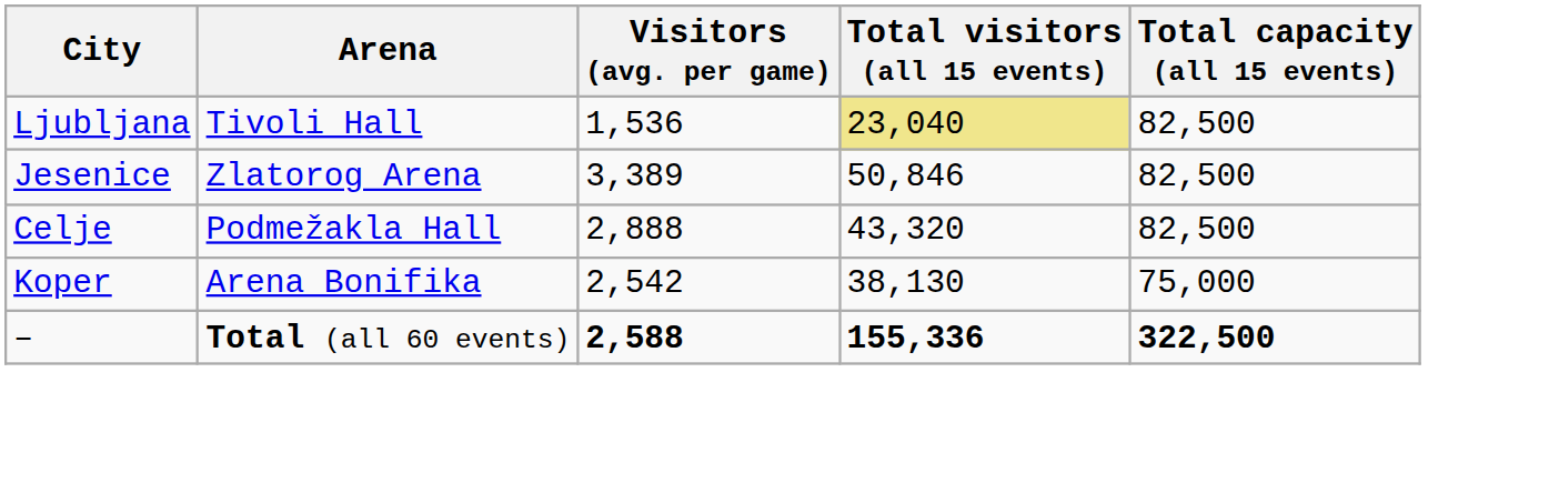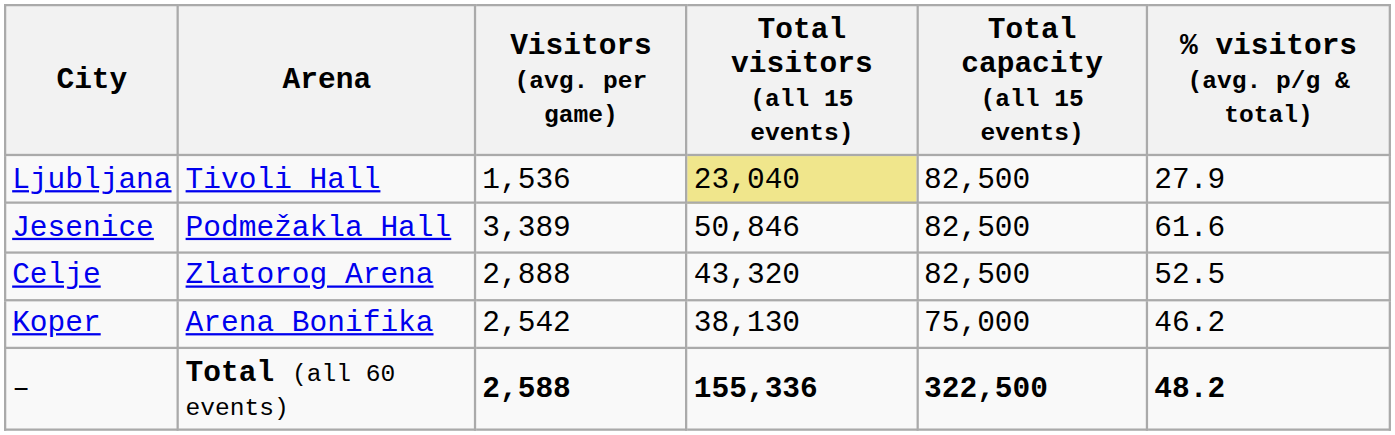+ column: % visitors (avg. p/g & total) | 27.9 | 61.6 | 52.5 | 46.2 | 48.2
Jesenice | Arena: Zlatorog Arena -> Podmežakla Hall
Celje | Arena: Podmežakla Hall -> Zlatorog Arena
